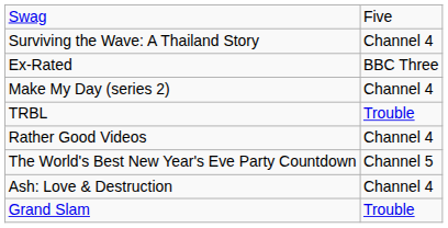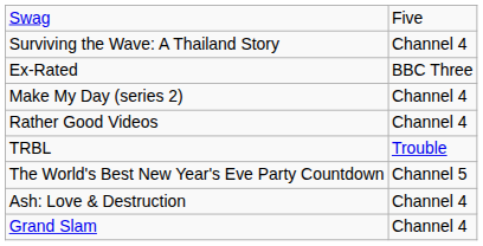rows swapped: TRBL <-> Rather Good Videos
Grand Slam | column 2: Trouble -> Channel 4
